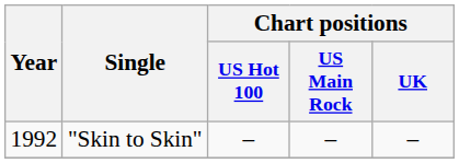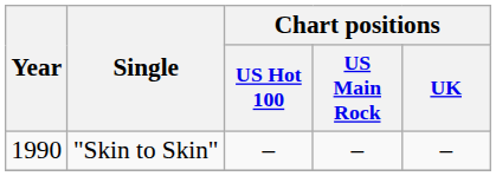"Skin to Skin" | Year: 1992 -> 1990
